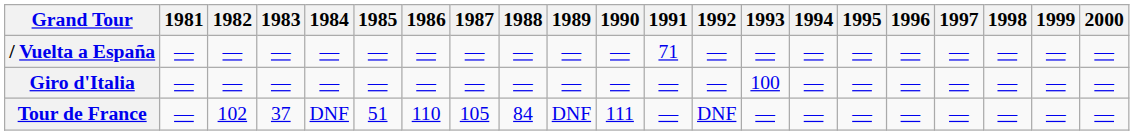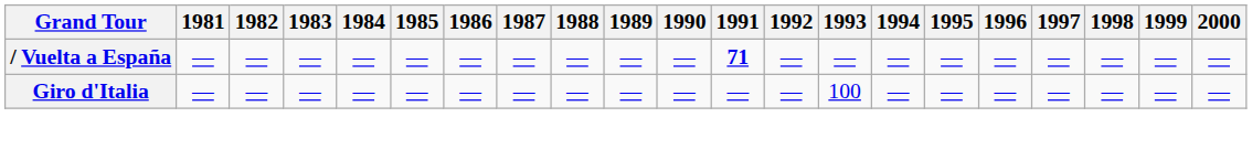/ Vuelta a España | 1991: normal -> bold
- row: Tour de France | — | 102 | 37 | DNF | 51 | 110 | 105 | 84 | DNF | 111 | — | DNF | — | — | — | — | — | — | — | —
